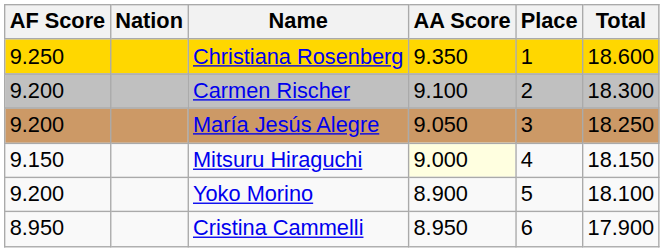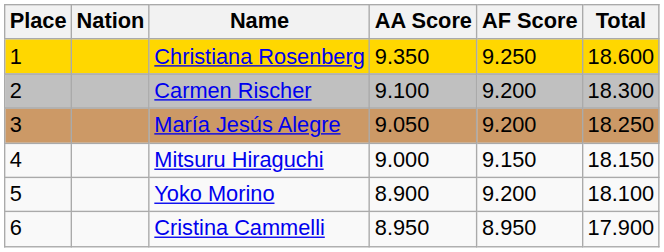columns swapped: Place <-> AF Score
Mitsuru Hiraguchi | AA Score: lightyellow background -> no background
